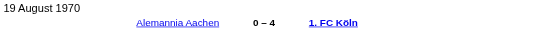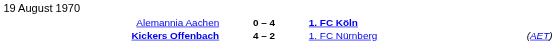+ row: Kickers Offenbach | 4 – 2 | 1. FC Nürnberg | (AET)
